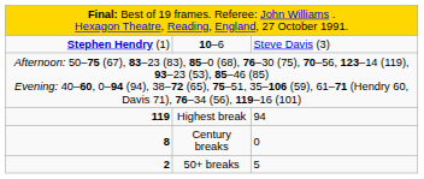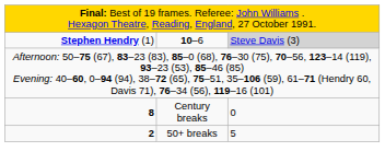10–6 | column 3: no background -> lightgrey background
- row: 119 | Highest break | 94
